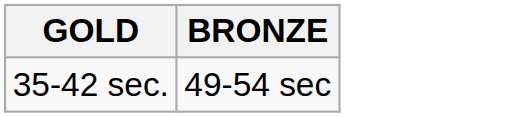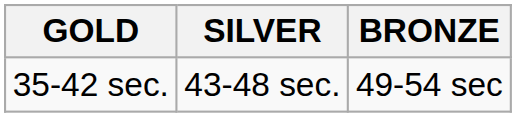+ column: SILVER | 43-48 sec.
